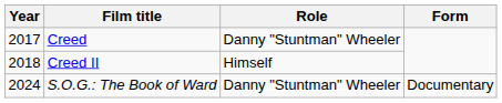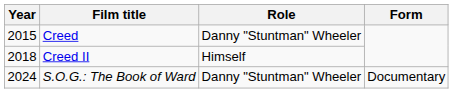Creed | Year: 2017 -> 2015
